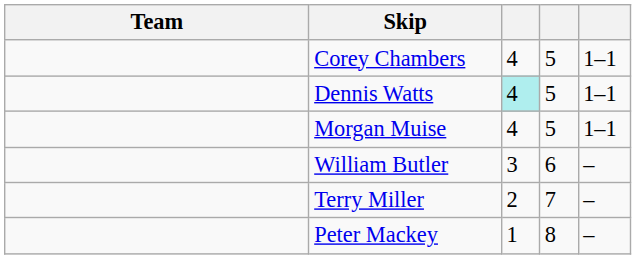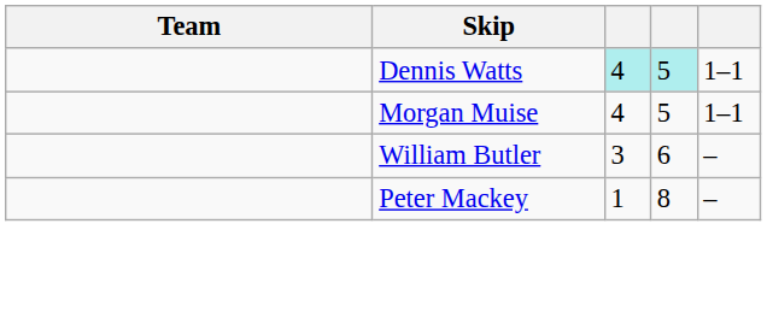- row: Corey Chambers | 4 | 5 | 1–1
Dennis Watts | column 4: no background -> paleturquoise background
- row: Terry Miller | 2 | 7 | –
